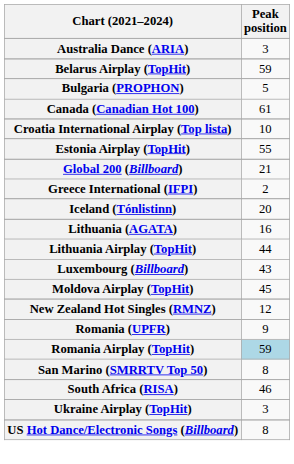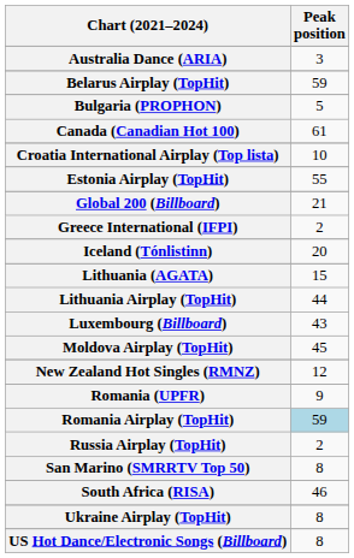Lithuania (AGATA) | Peak position: 16 -> 15
+ row: Russia Airplay (TopHit) | 2
Ukraine Airplay (TopHit) | Peak position: 3 -> 8
